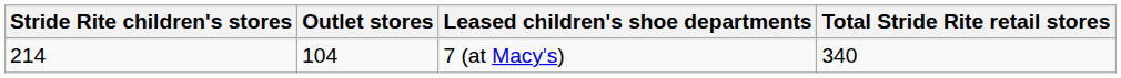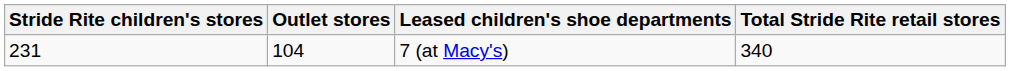7 (at Macy's) | Stride Rite children's stores: 214 -> 231
